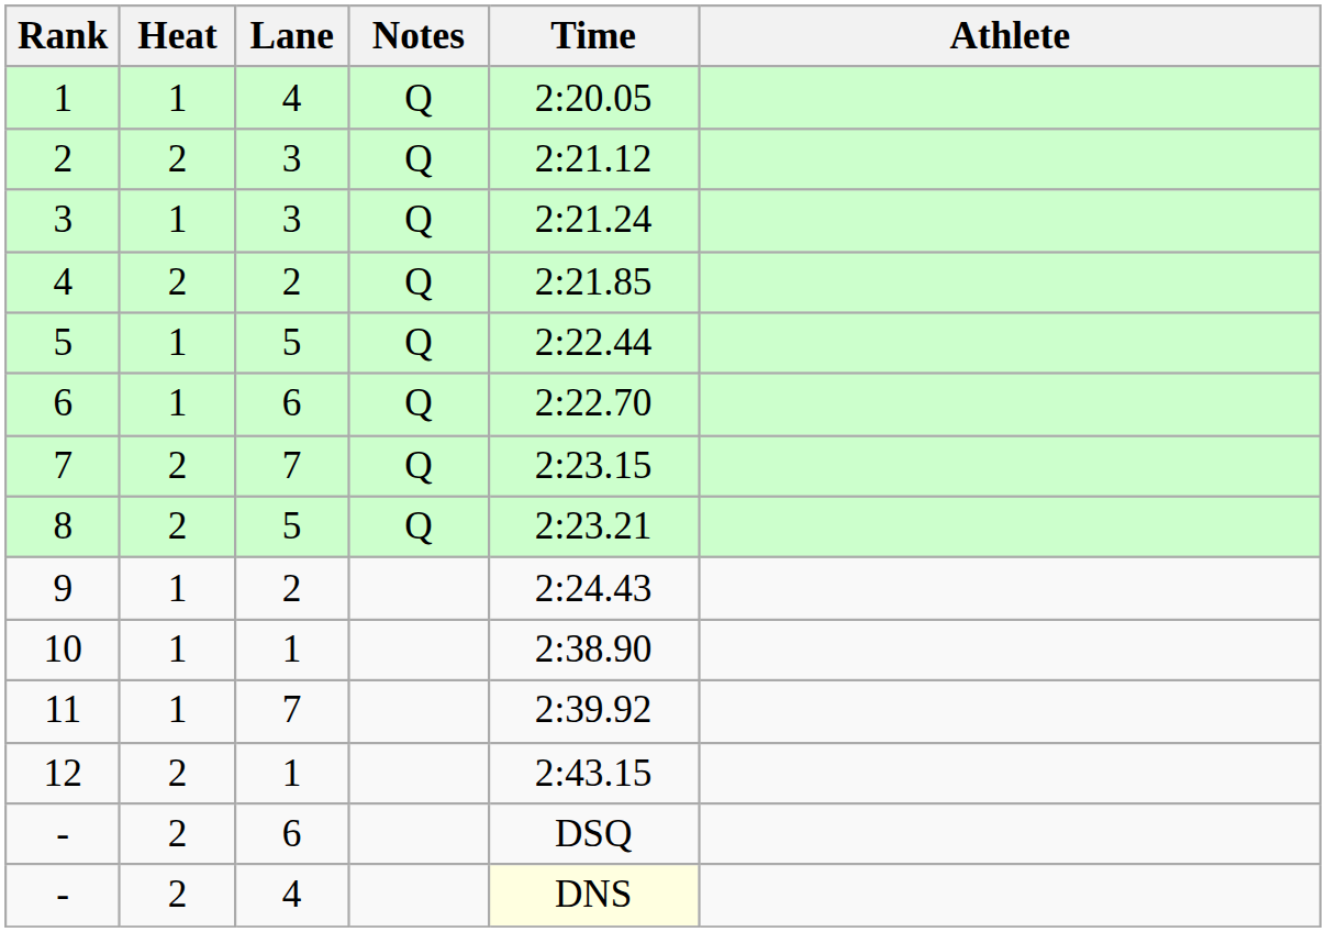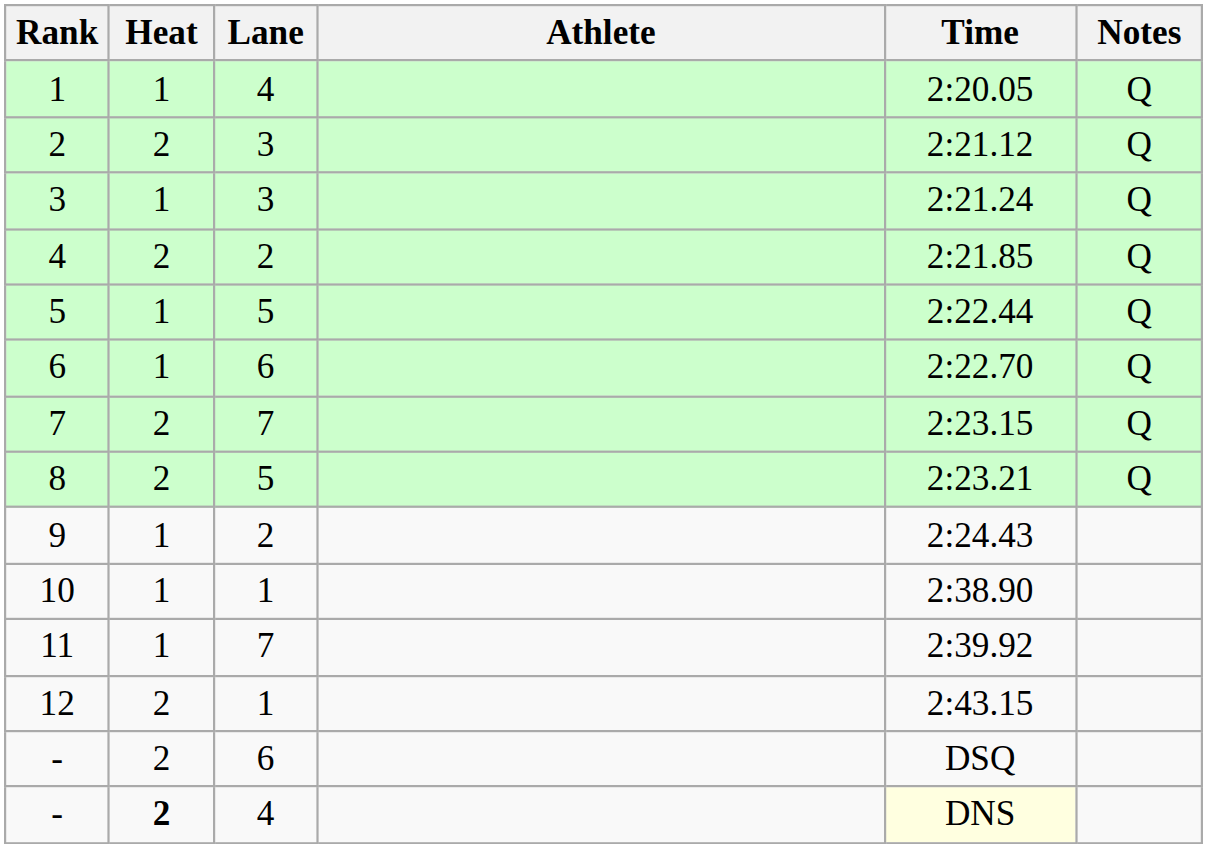columns swapped: Athlete <-> Notes
- / 4 | Heat: normal -> bold
